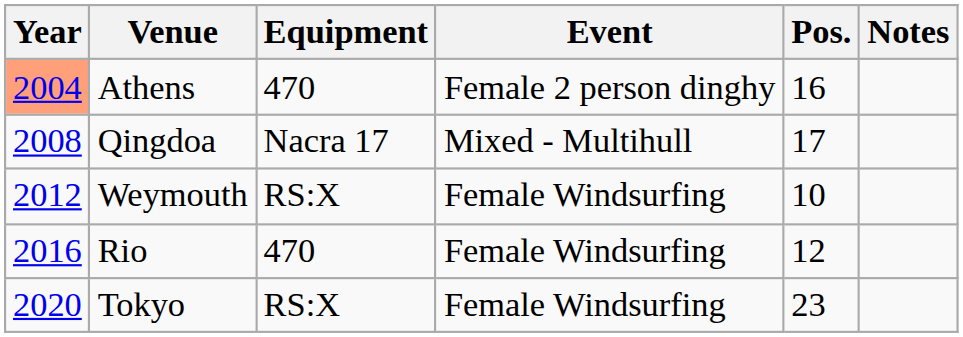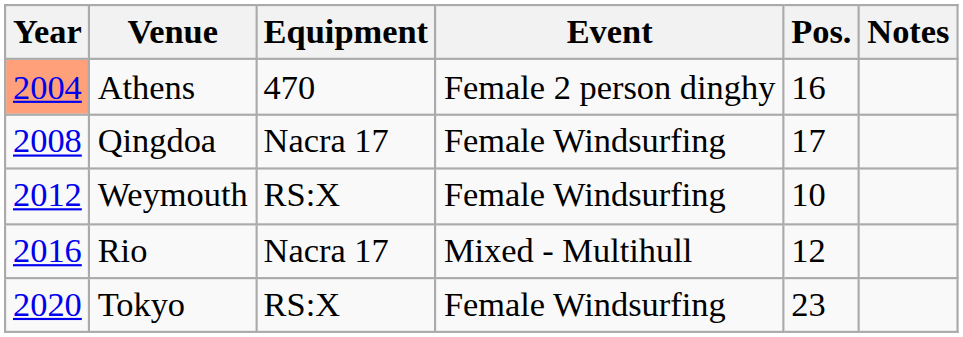Qingdoa | Event: Mixed - Multihull -> Female Windsurfing
Rio | Equipment: 470 -> Nacra 17
Rio | Event: Female Windsurfing -> Mixed - Multihull
